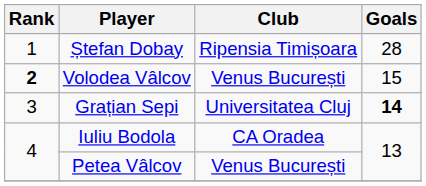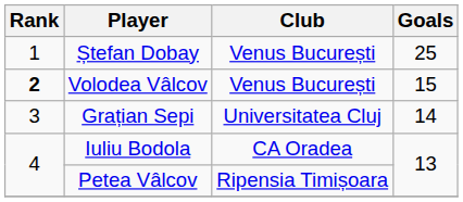Ștefan Dobay | Club: Ripensia Timișoara -> Venus București
Ștefan Dobay | Goals: 28 -> 25
Grațian Sepi | Goals: bold -> normal
Petea Vâlcov | Club: Venus București -> Ripensia Timișoara
